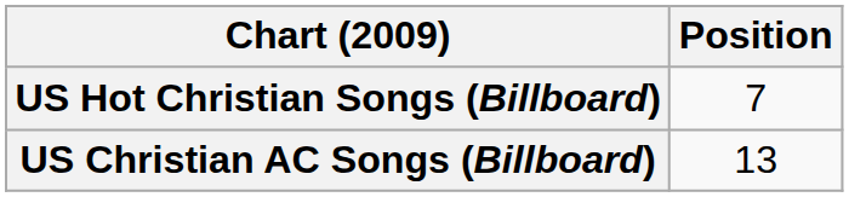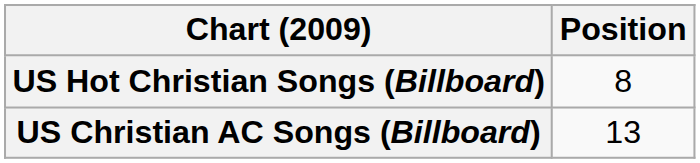US Hot Christian Songs (Billboard) | Position: 7 -> 8
